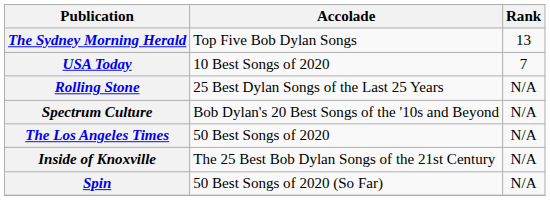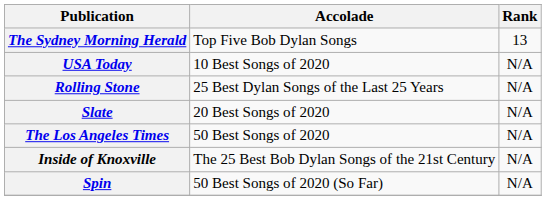USA Today | Rank: 7 -> N/A
+ row: Slate | 20 Best Songs of 2020 | N/A
- row: Spectrum Culture | Bob Dylan's 20 Best Songs of the '10s and Beyond | N/A
